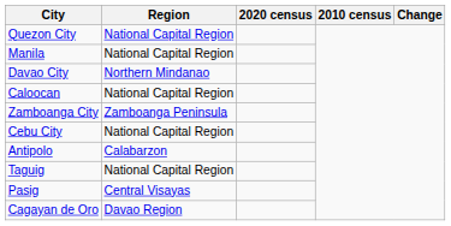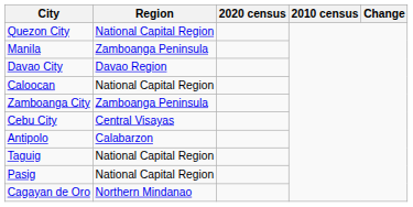Manila | Region: National Capital Region -> Zamboanga Peninsula
Davao City | Region: Northern Mindanao -> Davao Region
Cebu City | Region: National Capital Region -> Central Visayas
Pasig | Region: Central Visayas -> National Capital Region
Cagayan de Oro | Region: Davao Region -> Northern Mindanao
